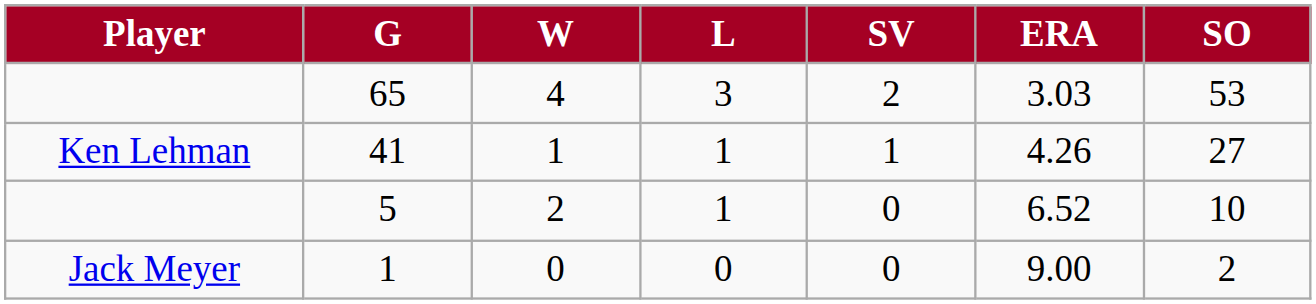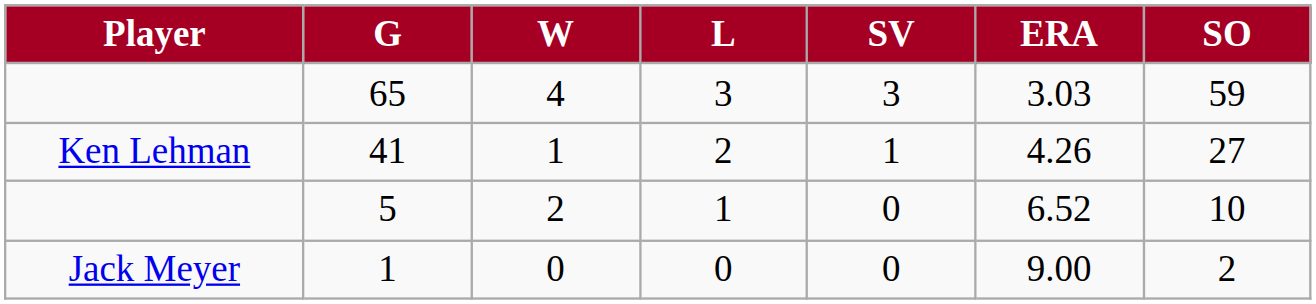65 | SV: 2 -> 3
65 | SO: 53 -> 59
41 | L: 1 -> 2
